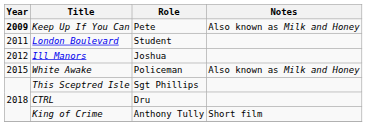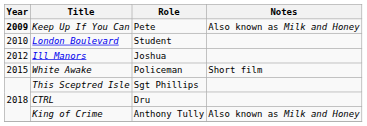London Boulevard | Year: 2011 -> 2010
White Awake | Notes: Also known as Milk and Honey -> Short film
King of Crime | Notes: Short film -> Also known as Milk and Honey
